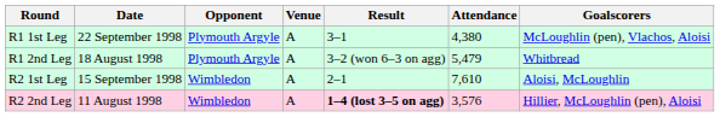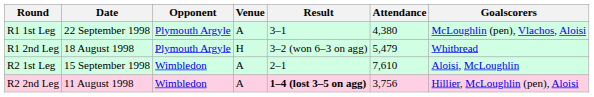R1 2nd Leg | Venue: A -> H
R2 2nd Leg | Attendance: 3,576 -> 3,756
